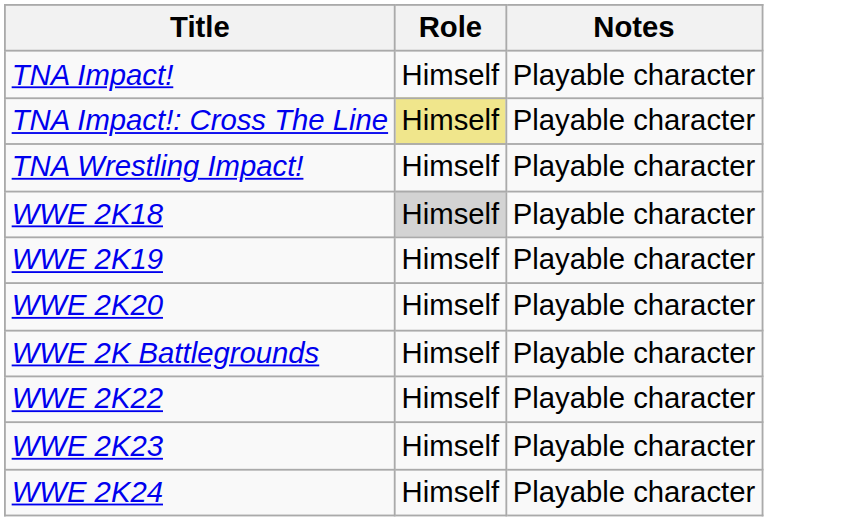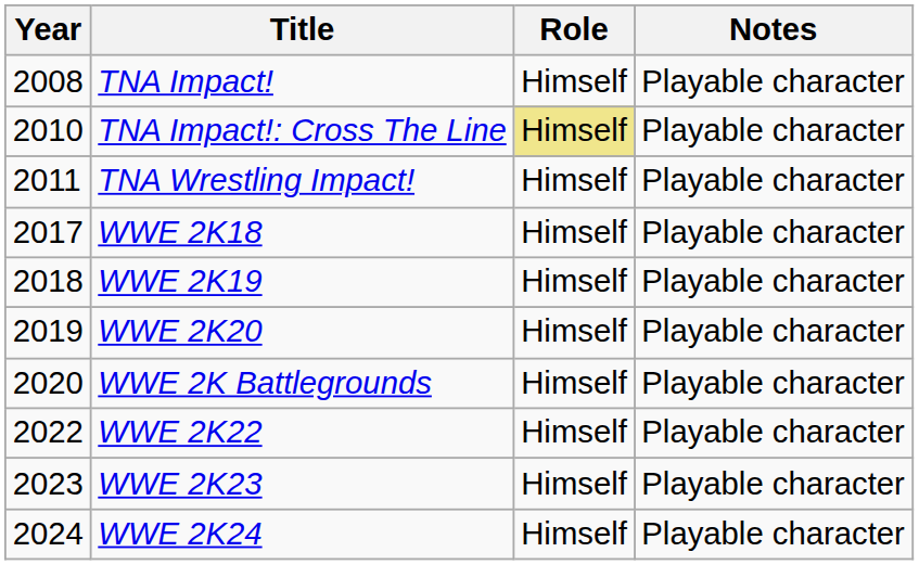+ column: Year | 2008 | 2010 | 2011 | 2017 | 2018 | 2019 | 2020 | 2022 | 2023 | 2024
WWE 2K18 | Role: lightgrey background -> no background
